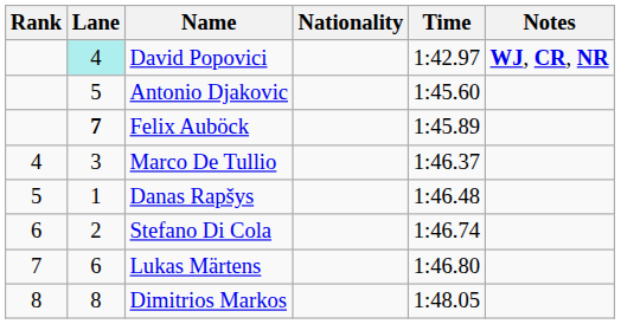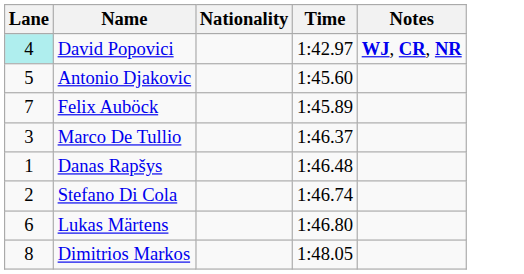- column: Rank | 4 | 5 | 6 | 7 | 8
Felix Auböck | Lane: bold -> normal
